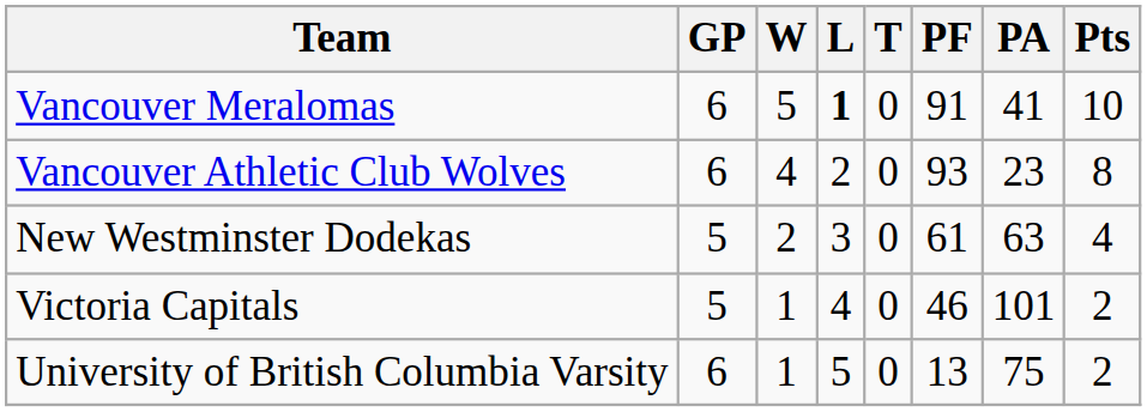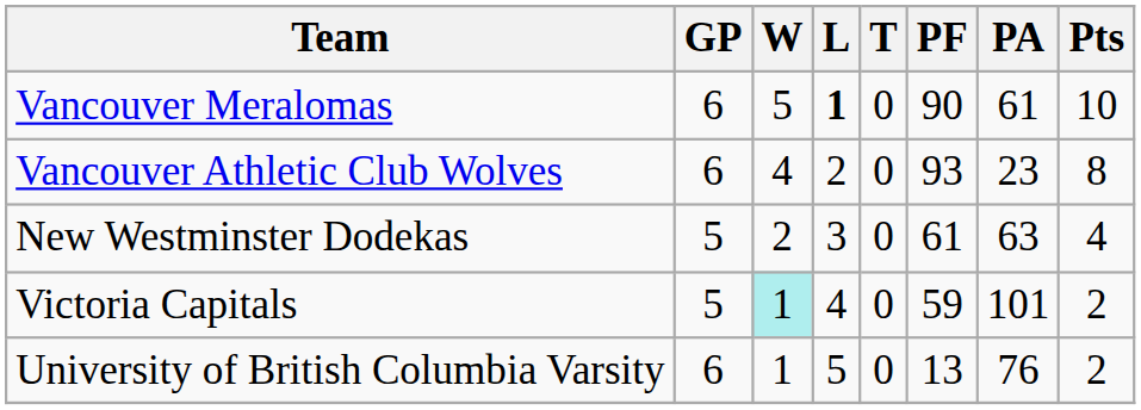Vancouver Meralomas | PF: 91 -> 90
Vancouver Meralomas | PA: 41 -> 61
Victoria Capitals | W: no background -> paleturquoise background
Victoria Capitals | PF: 46 -> 59
University of British Columbia Varsity | PA: 75 -> 76
